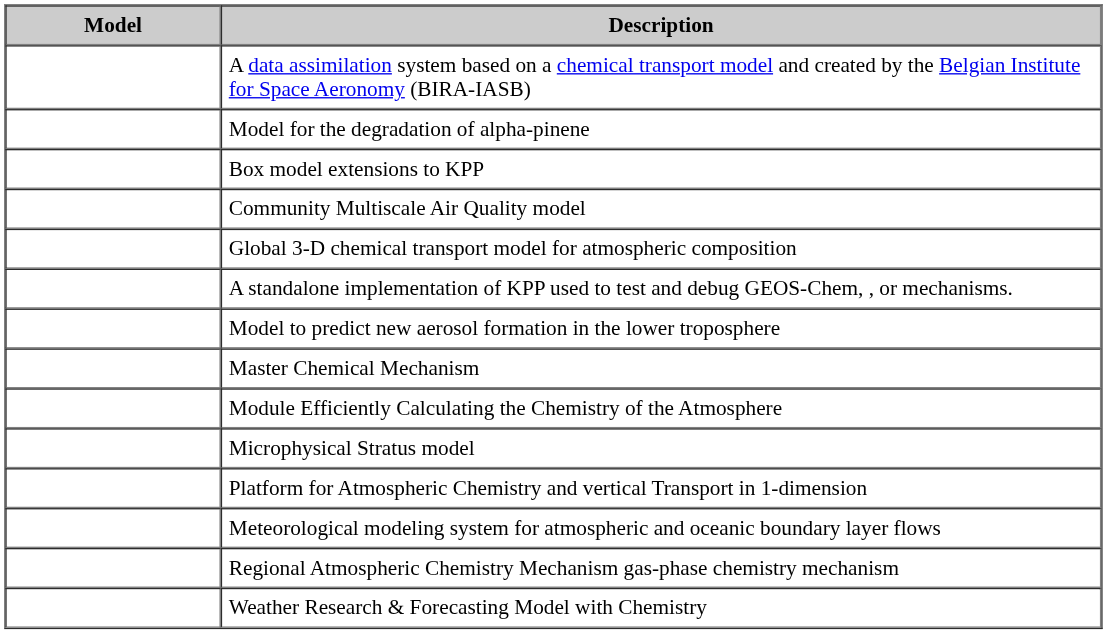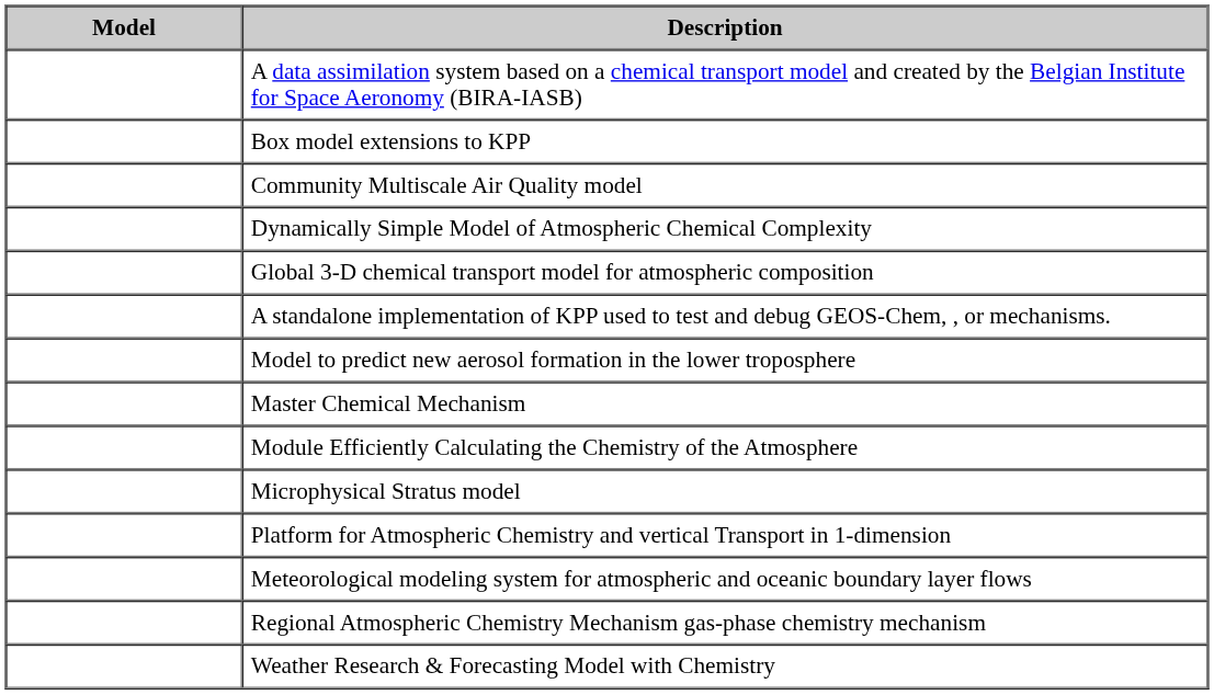- row: Model for the degradation of alpha-pinene
+ row: Dynamically Simple Model of Atmospheric Chemical Complexity
